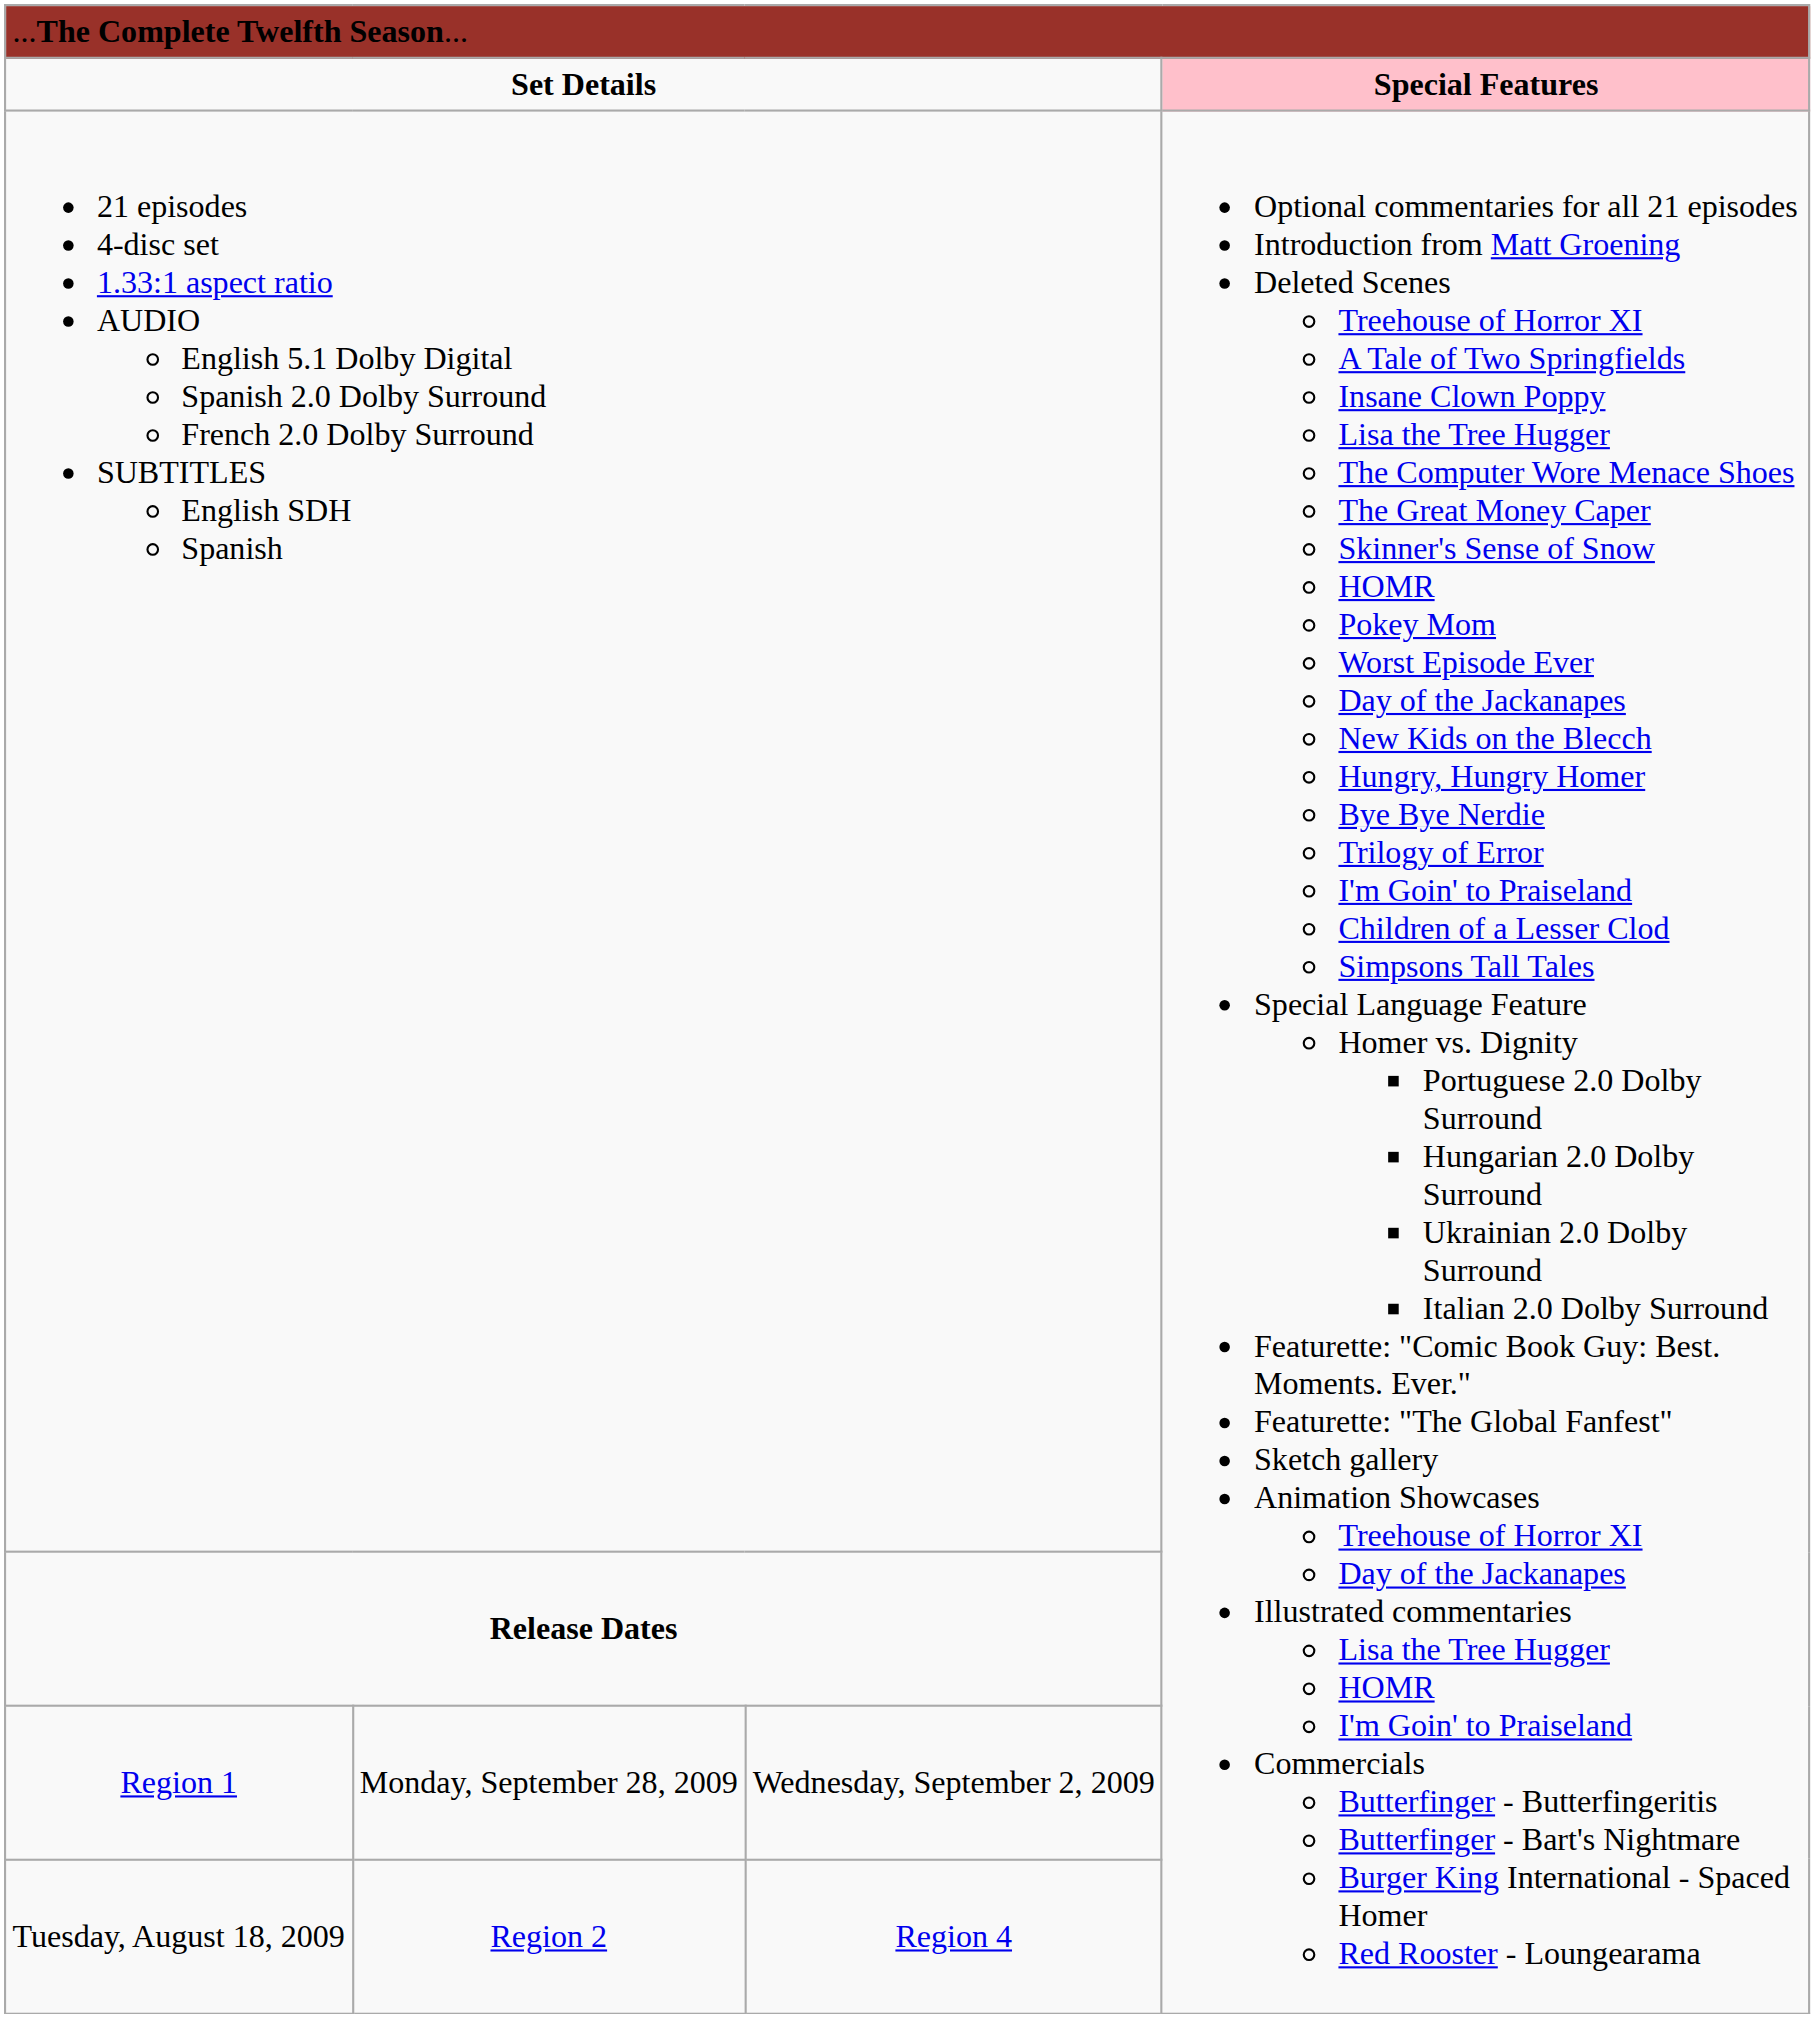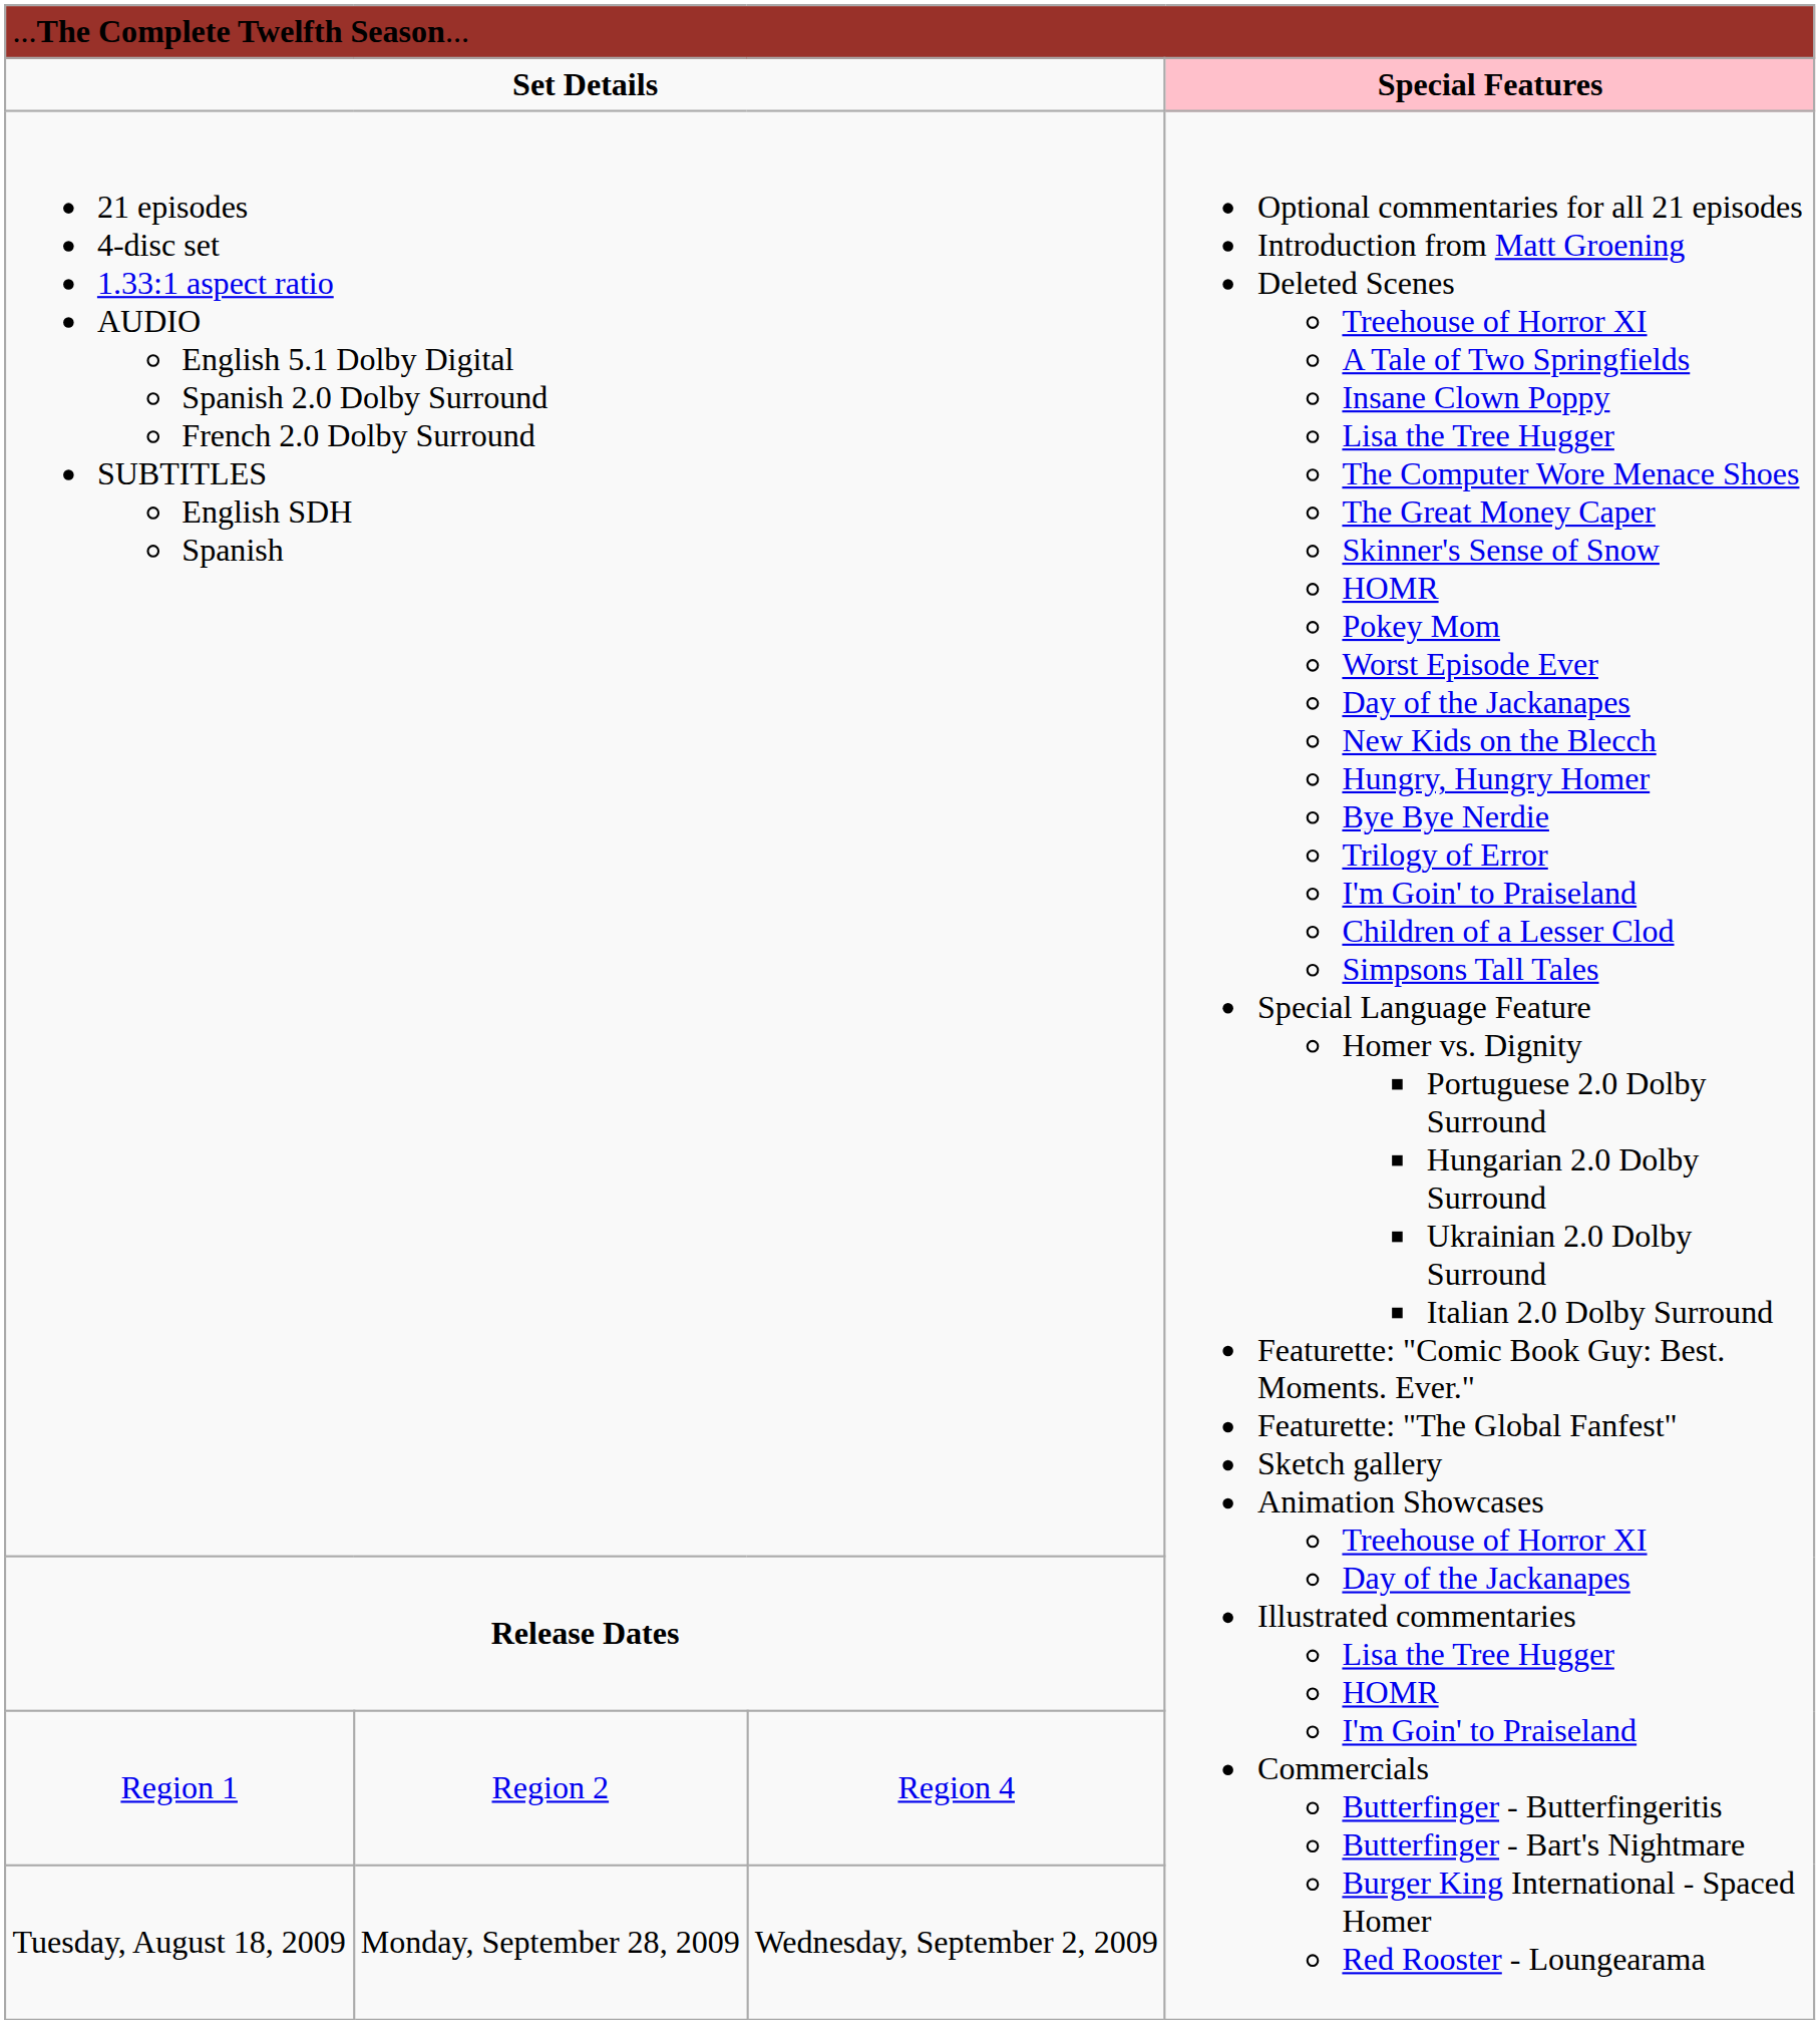Region 1 | column 2: Monday, September 28, 2009 -> Region 2
Region 1 | column 3: Wednesday, September 2, 2009 -> Region 4
Tuesday, August 18, 2009 | column 2: Region 2 -> Monday, September 28, 2009
Tuesday, August 18, 2009 | column 3: Region 4 -> Wednesday, September 2, 2009
